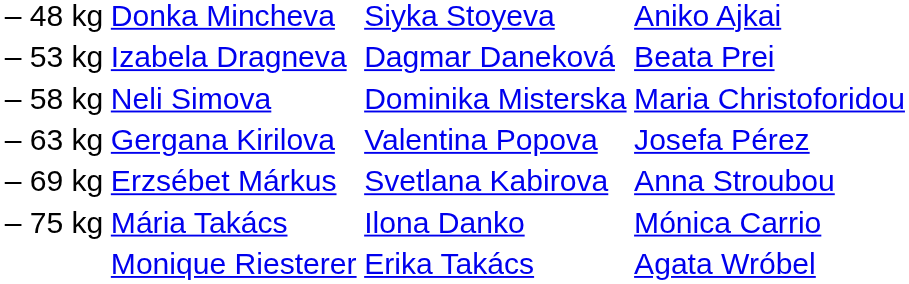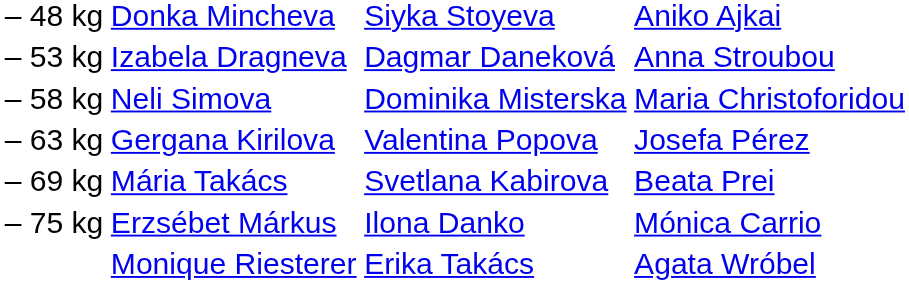– 53 kg | column 4: Beata Prei -> Anna Stroubou
– 69 kg | column 2: Erzsébet Márkus -> Mária Takács
– 69 kg | column 4: Anna Stroubou -> Beata Prei
– 75 kg | column 2: Mária Takács -> Erzsébet Márkus
